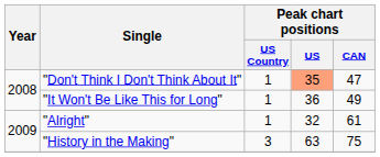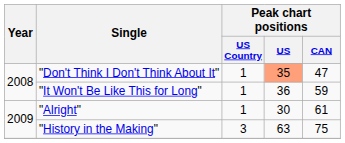"It Won't Be Like This for Long" | Peak chart positions / CAN: 49 -> 59
"Alright" | Peak chart positions / US: 32 -> 30
